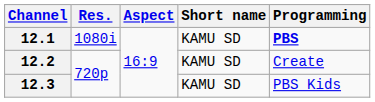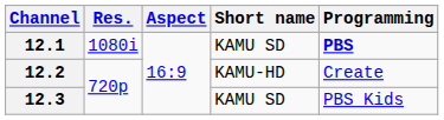12.2 | Short name: KAMU SD -> KAMU-HD
